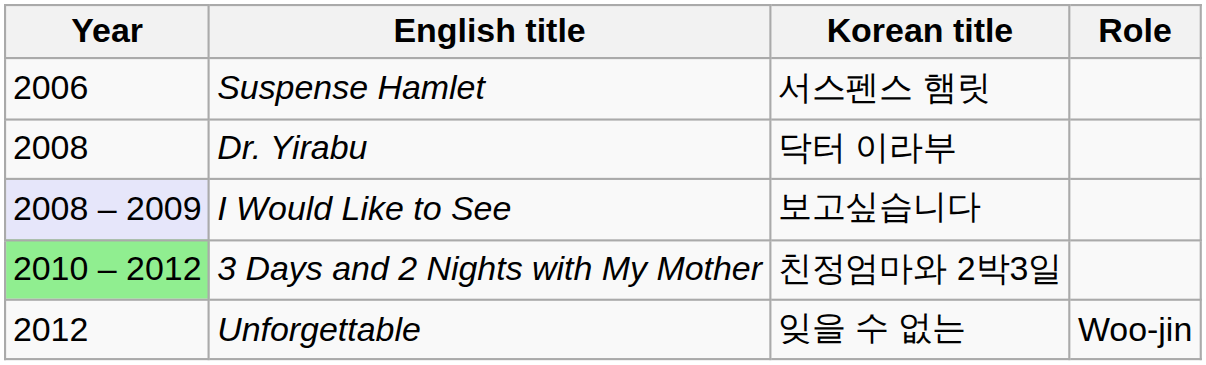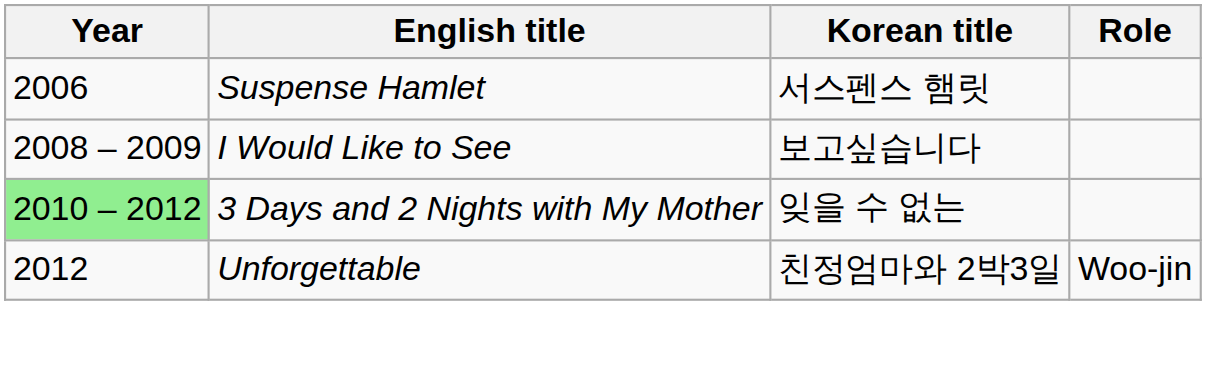- row: 2008 | Dr. Yirabu | 닥터 이라부
I Would Like to See | Year: lavender background -> no background
3 Days and 2 Nights with My Mother | Korean title: 친정엄마와 2박3일 -> 잊을 수 없는
Unforgettable | Korean title: 잊을 수 없는 -> 친정엄마와 2박3일
